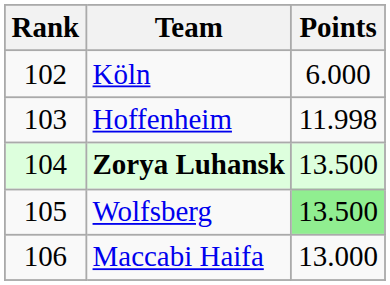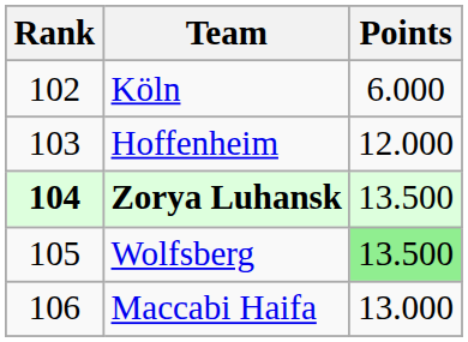Hoffenheim | Points: 11.998 -> 12.000
Zorya Luhansk | Rank: normal -> bold
